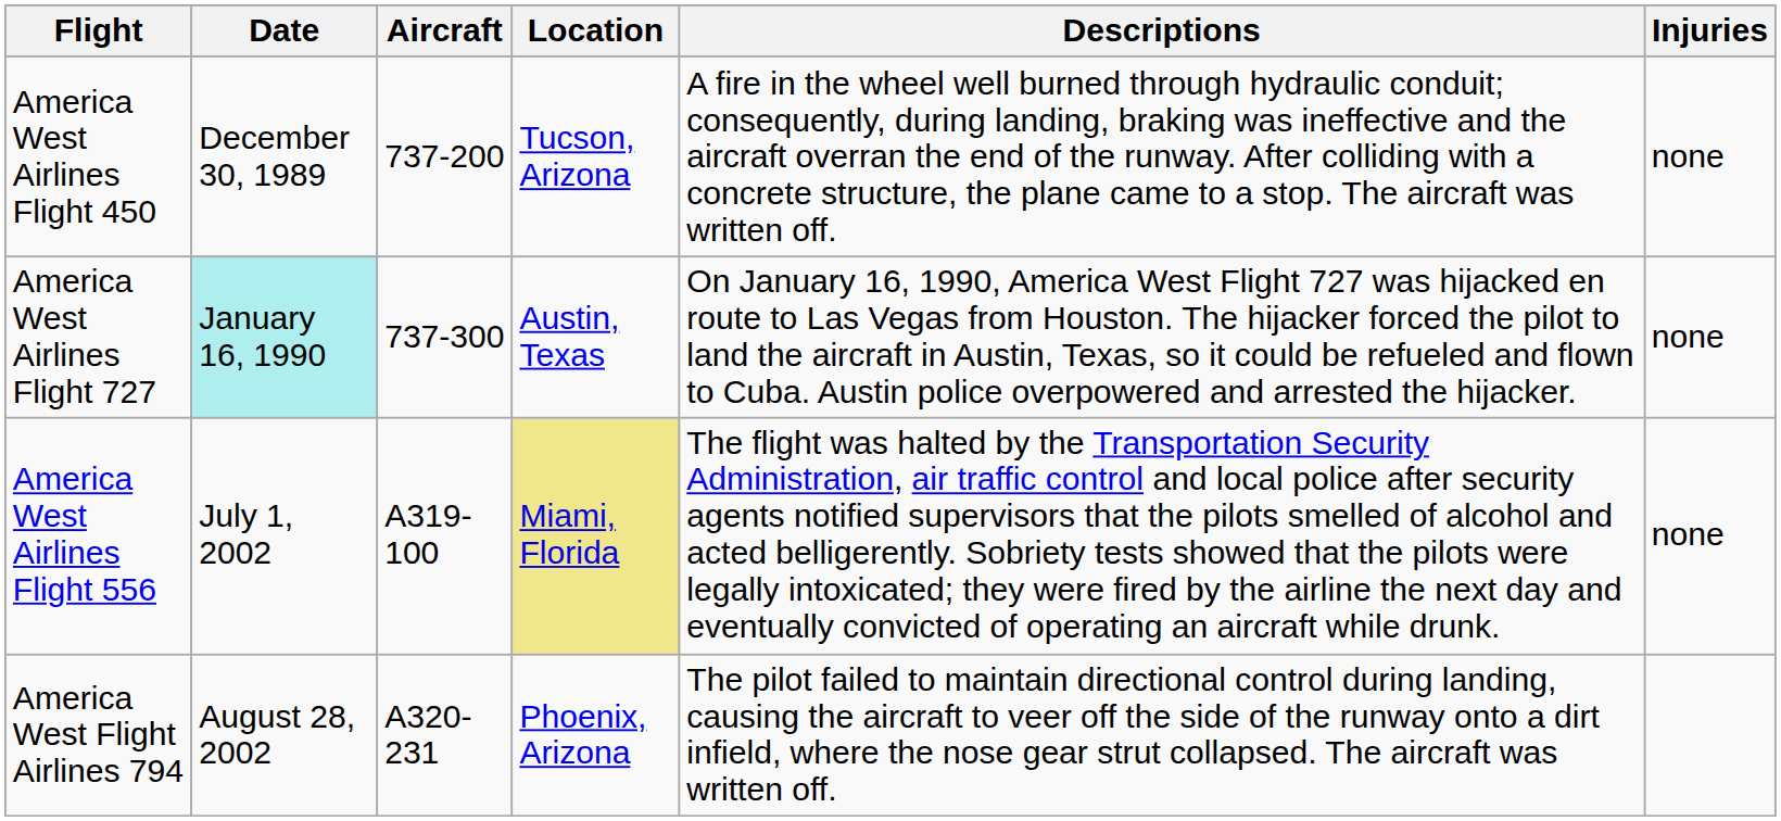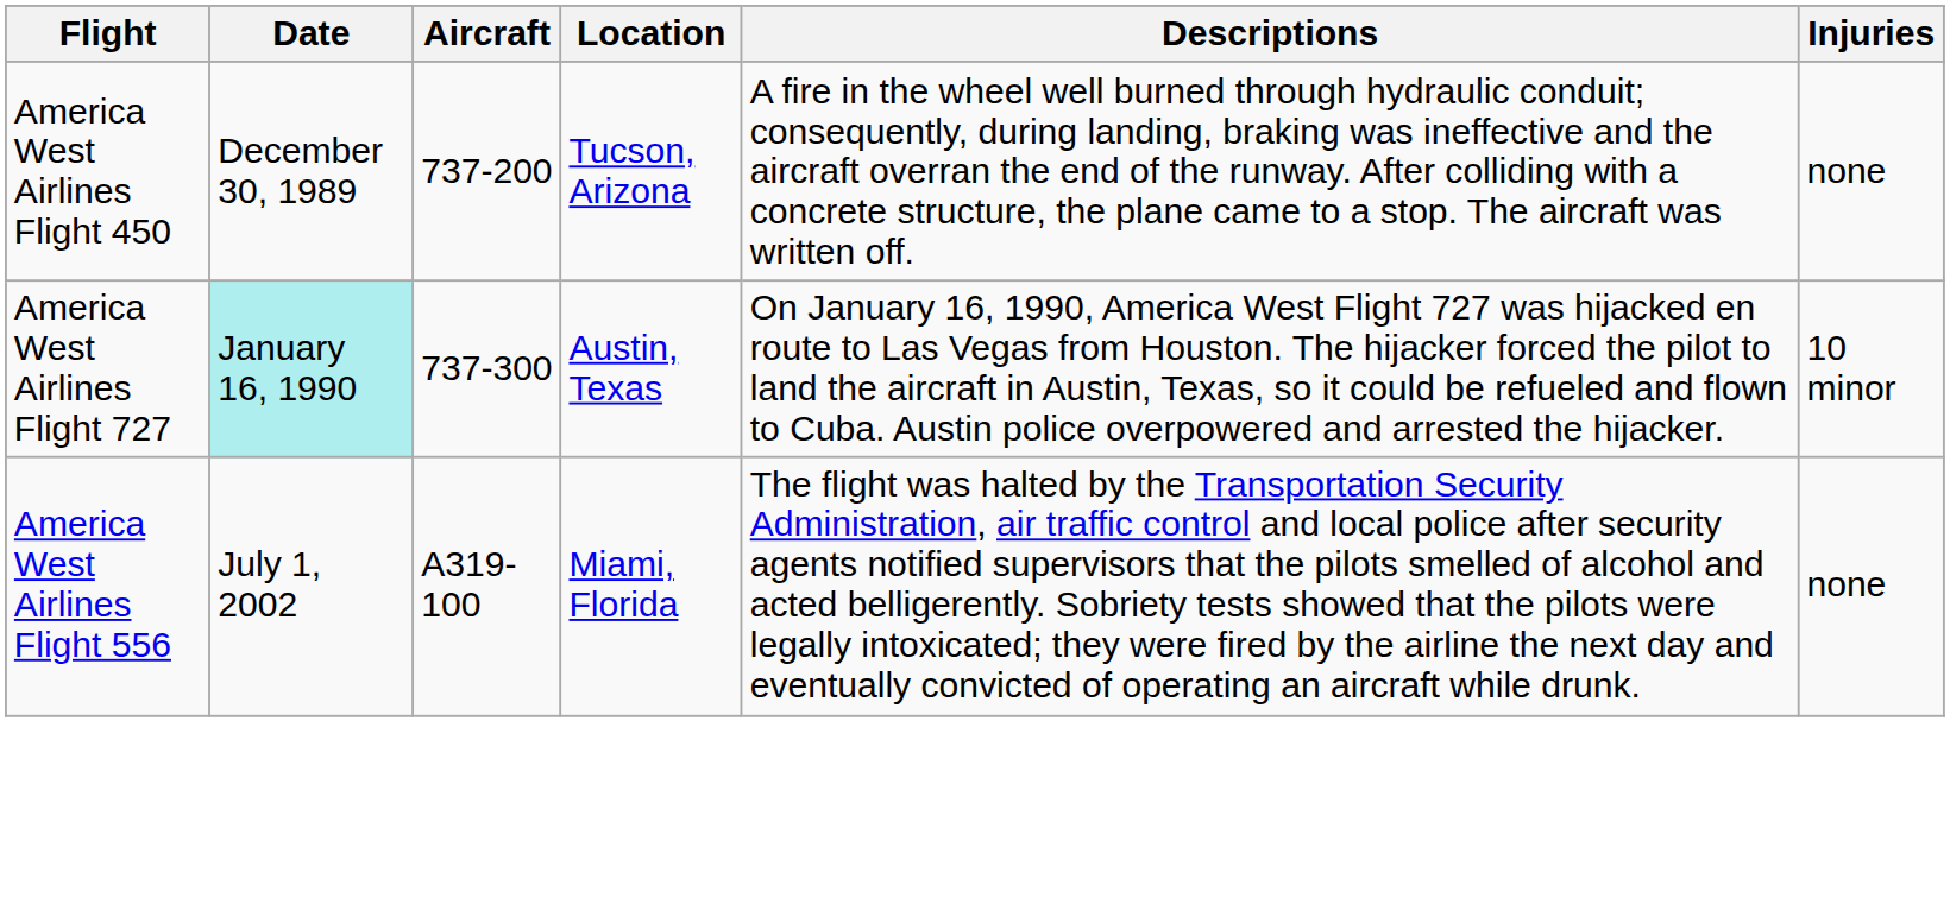America West Airlines Flight 727 | Injuries: none -> 10 minor
America West Airlines Flight 556 | Location: khaki background -> no background
- row: America West Flight Airlines 794 | August 28, 2002 | A320-231 | Phoenix, Arizona | The pilot failed to maintain directional control during landing, causing the aircraft to veer off the side of the runway onto a dirt infield, where the nose gear strut collapsed. The aircraft was written off.
